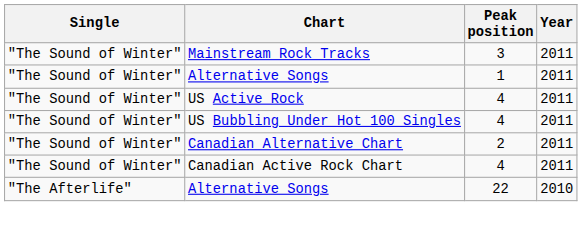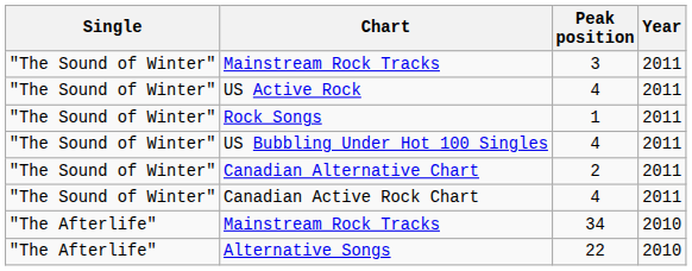- row: "The Sound of Winter" | Alternative Songs | 1 | 2011
+ row: "The Sound of Winter" | Rock Songs | 1 | 2011
+ row: "The Afterlife" | Mainstream Rock Tracks | 34 | 2010
